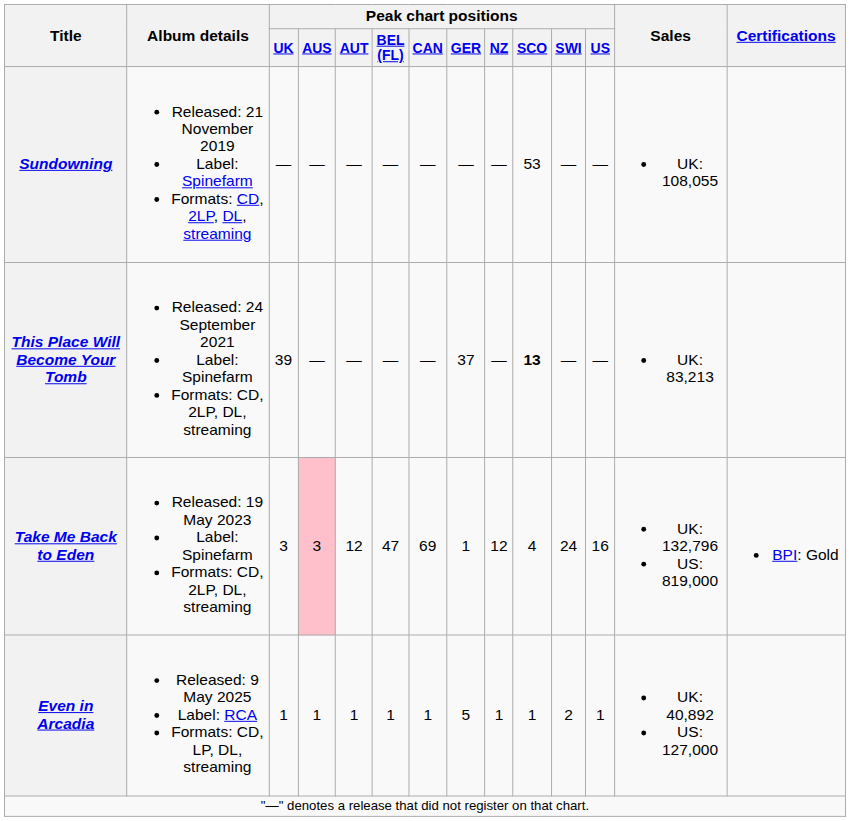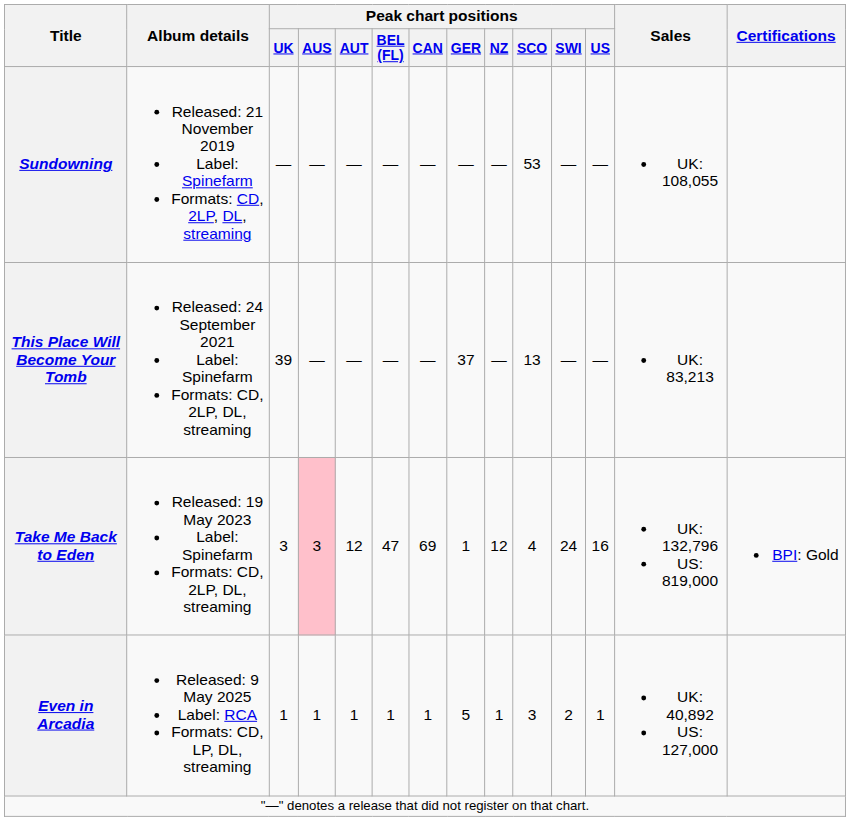This Place Will Become Your Tomb | Peak chart positions / SCO: bold -> normal
Even in Arcadia | Peak chart positions / SCO: 1 -> 3
